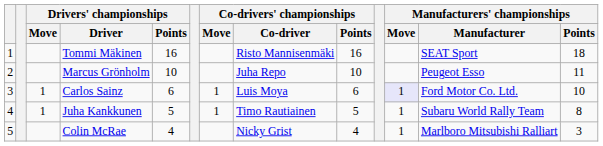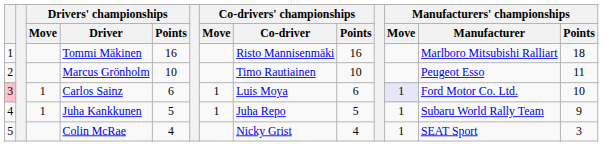Tommi Mäkinen | Manufacturers' championships / Manufacturer: SEAT Sport -> Marlboro Mitsubishi Ralliart
Marcus Grönholm | Co-drivers' championships / Co-driver: Juha Repo -> Timo Rautiainen
Carlos Sainz | column 1: no background -> pink background
Juha Kankkunen | Co-drivers' championships / Co-driver: Timo Rautiainen -> Juha Repo
Juha Kankkunen | Manufacturers' championships / Points: 8 -> 9
Colin McRae | Manufacturers' championships / Manufacturer: Marlboro Mitsubishi Ralliart -> SEAT Sport
